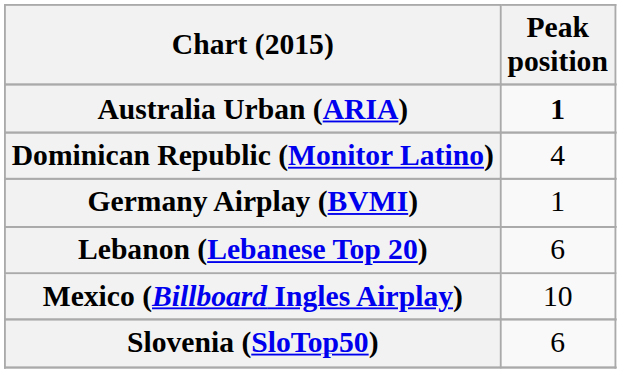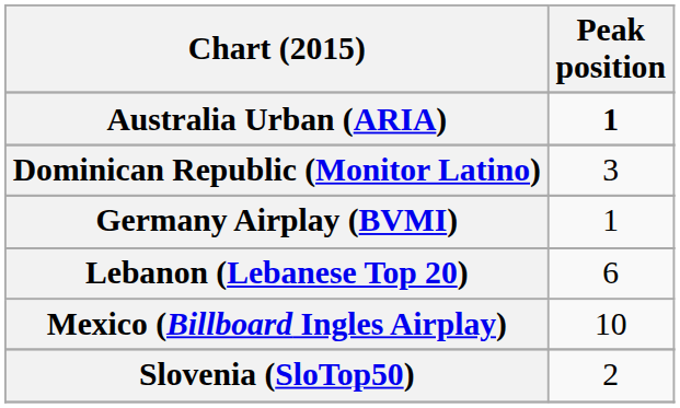Dominican Republic (Monitor Latino) | Peak position: 4 -> 3
Slovenia (SloTop50) | Peak position: 6 -> 2
